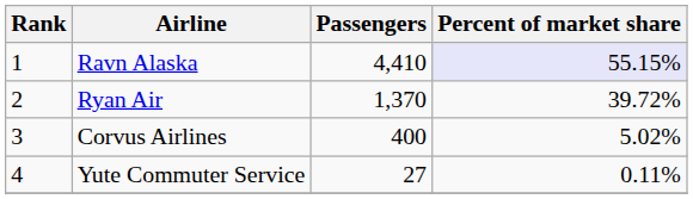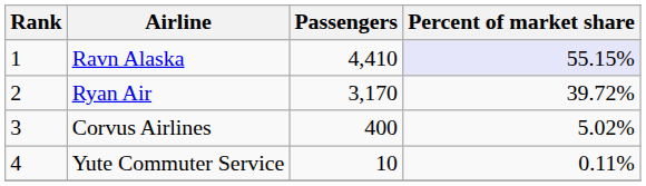Ryan Air | Passengers: 1,370 -> 3,170
Yute Commuter Service | Passengers: 27 -> 10
